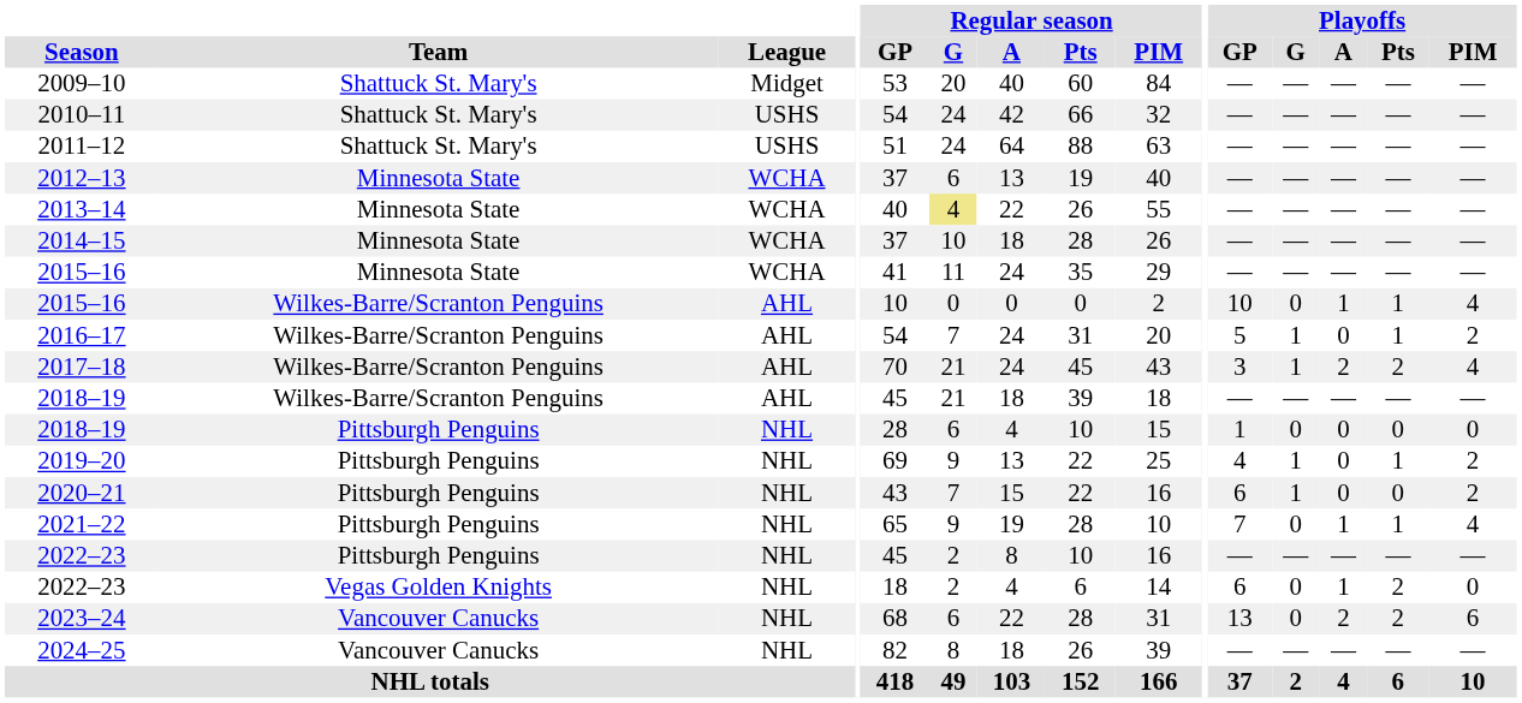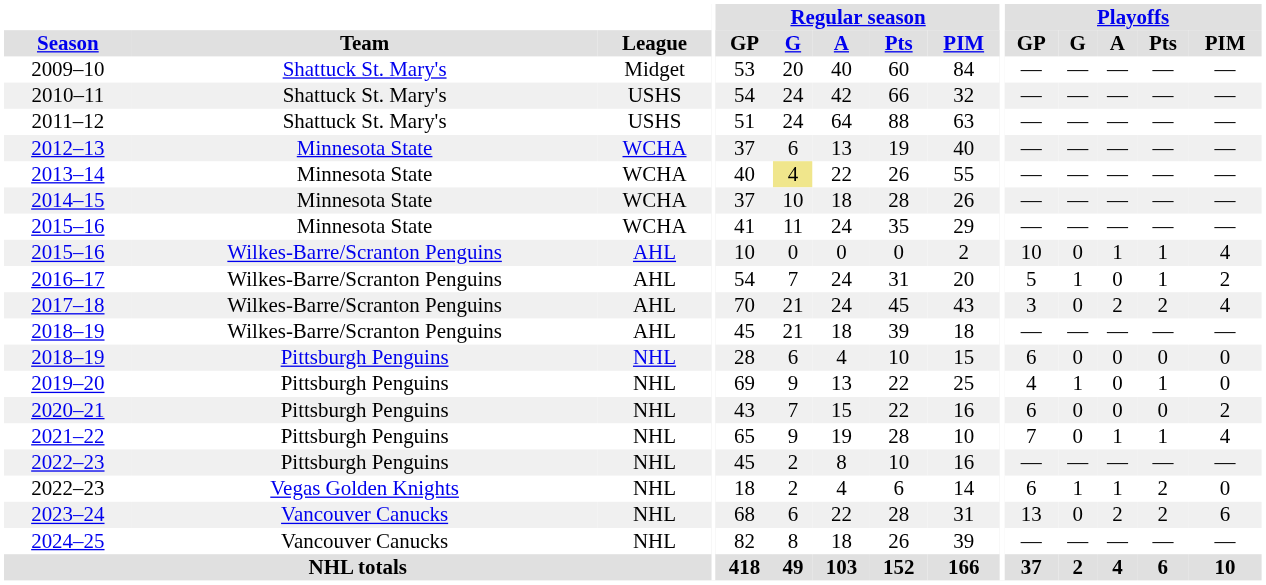2017–18 | Playoffs / G: 1 -> 0
2018–19 / Pittsburgh Penguins | Playoffs / GP: 1 -> 6
2019–20 | Playoffs / PIM: 2 -> 0
2020–21 | Playoffs / G: 1 -> 0
2022–23 / Vegas Golden Knights | Playoffs / G: 0 -> 1
